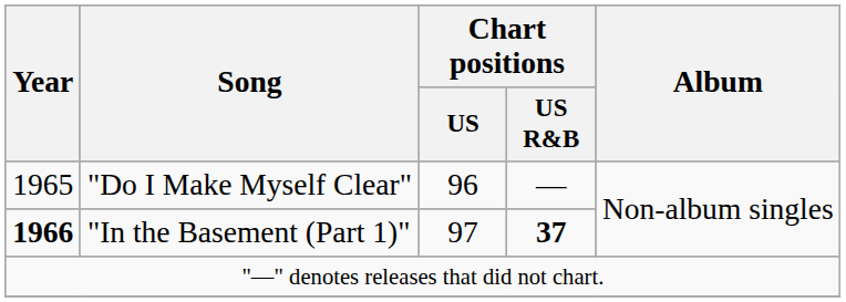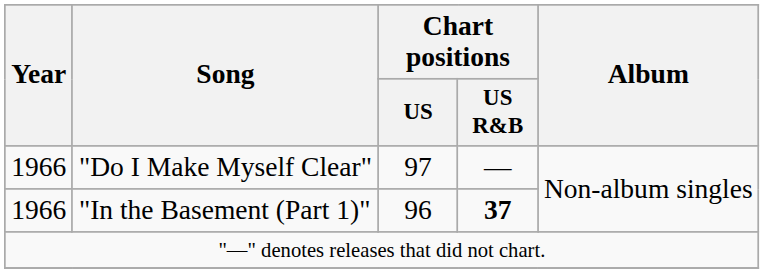"Do I Make Myself Clear" | Year: 1965 -> 1966
"Do I Make Myself Clear" | Chart positions / US: 96 -> 97
"In the Basement (Part 1)" | Year: bold -> normal
"In the Basement (Part 1)" | Chart positions / US: 97 -> 96
